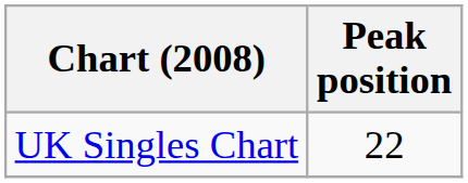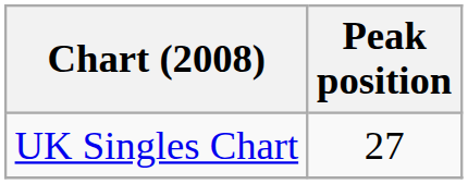UK Singles Chart | Peak position: 22 -> 27
